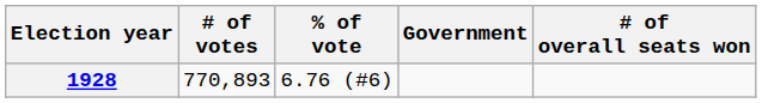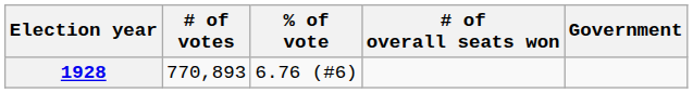columns swapped: # of overall seats won <-> Government
